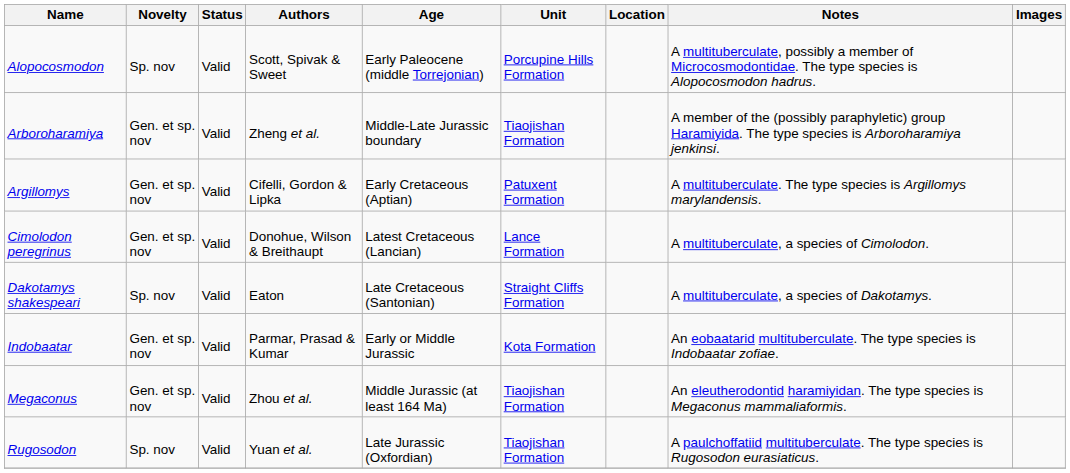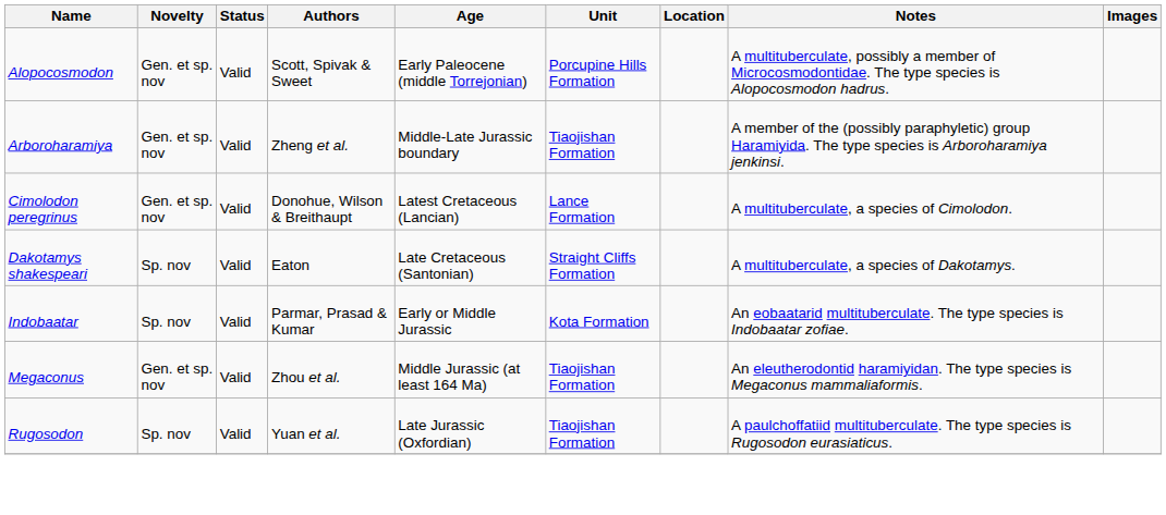Alopocosmodon | Novelty: Sp. nov -> Gen. et sp. nov
- row: Argillomys | Gen. et sp. nov | Valid | Cifelli, Gordon & Lipka | Early Cretaceous (Aptian) | Patuxent Formation | A multituberculate. The type species is Argillomys marylandensis.
Indobaatar | Novelty: Gen. et sp. nov -> Sp. nov
